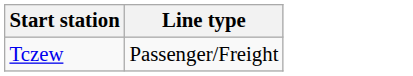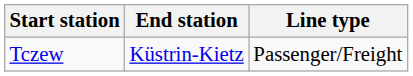+ column: End station | Küstrin-Kietz
